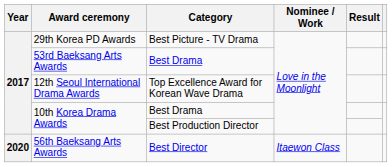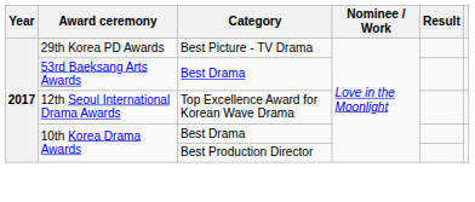- row: 2020 | 56th Baeksang Arts Awards | Best Director | Itaewon Class
